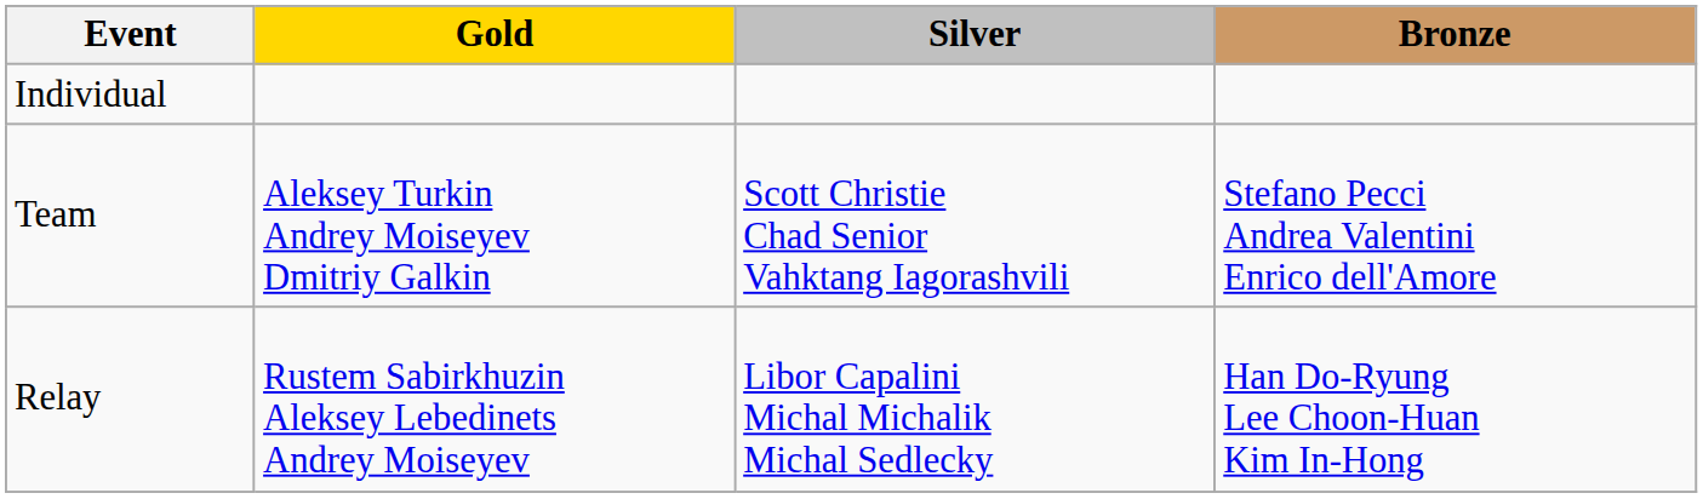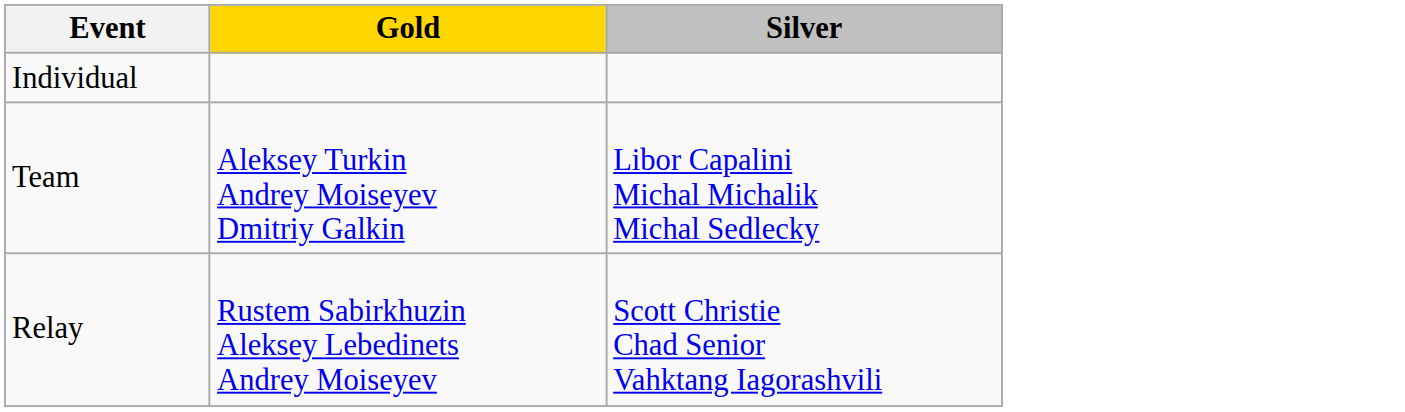- column: Bronze | Stefano Pecci Andrea Valentini Enrico dell'Amore | Han Do-Ryung Lee Choon-Huan Kim In-Hong
Team | Silver: Scott Christie Chad Senior Vahktang Iagorashvili -> Libor Capalini Michal Michalik Michal Sedlecky
Relay | Silver: Libor Capalini Michal Michalik Michal Sedlecky -> Scott Christie Chad Senior Vahktang Iagorashvili
